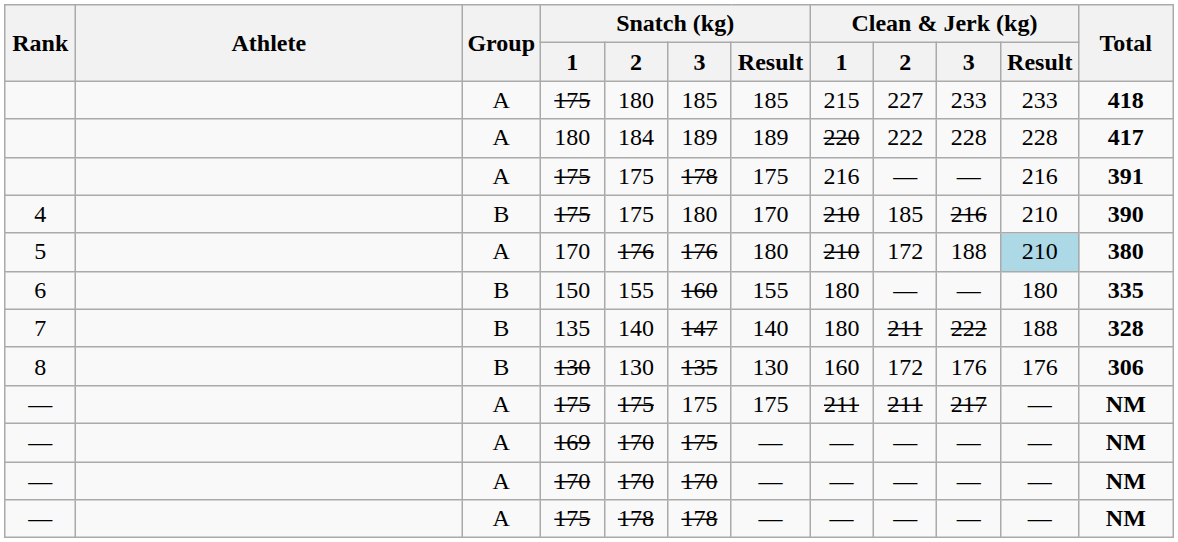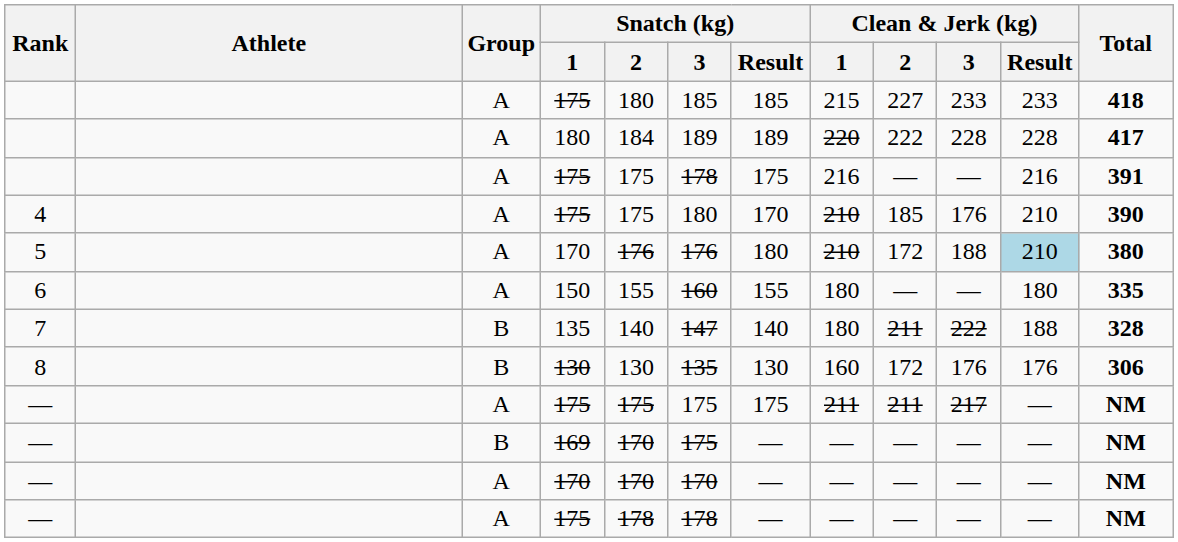4 | Group: B -> A
4 | Clean & Jerk (kg) / 3: 216 -> 176
6 | Group: B -> A
— / 169 | Group: A -> B
